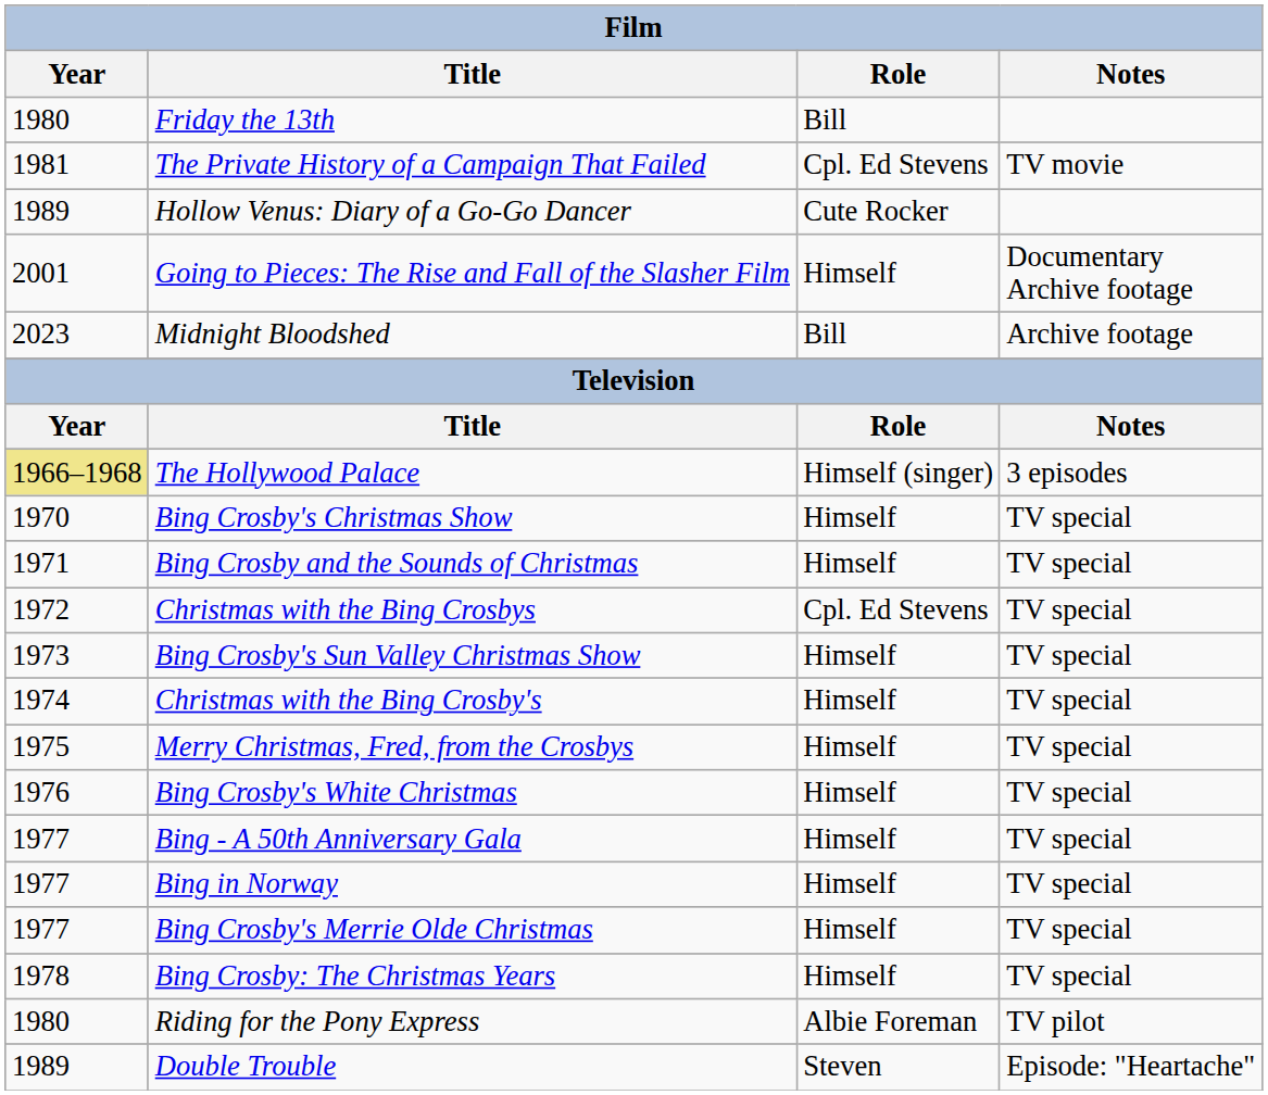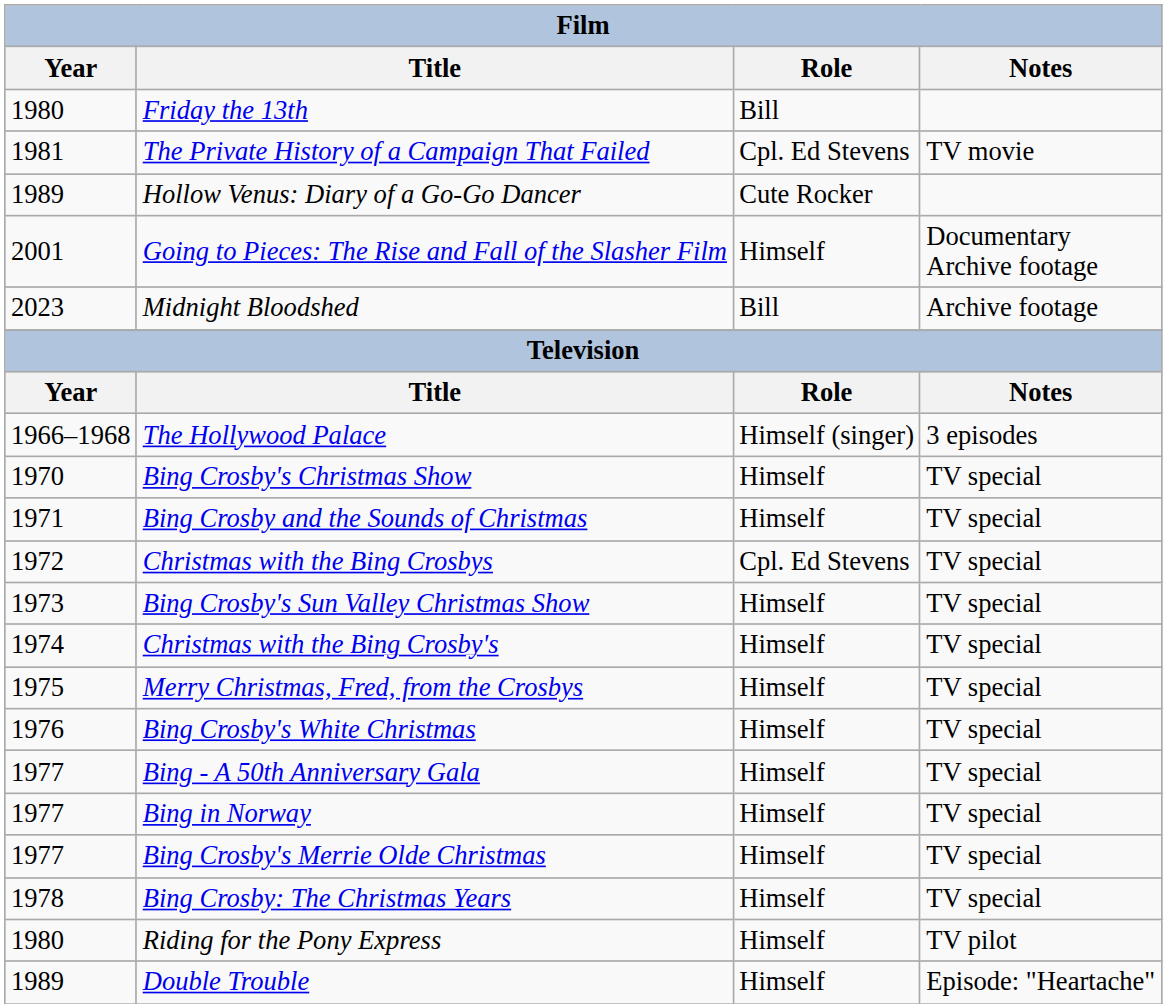The Hollywood Palace | Year: khaki background -> no background
Riding for the Pony Express | Role: Albie Foreman -> Himself
Double Trouble | Role: Steven -> Himself
